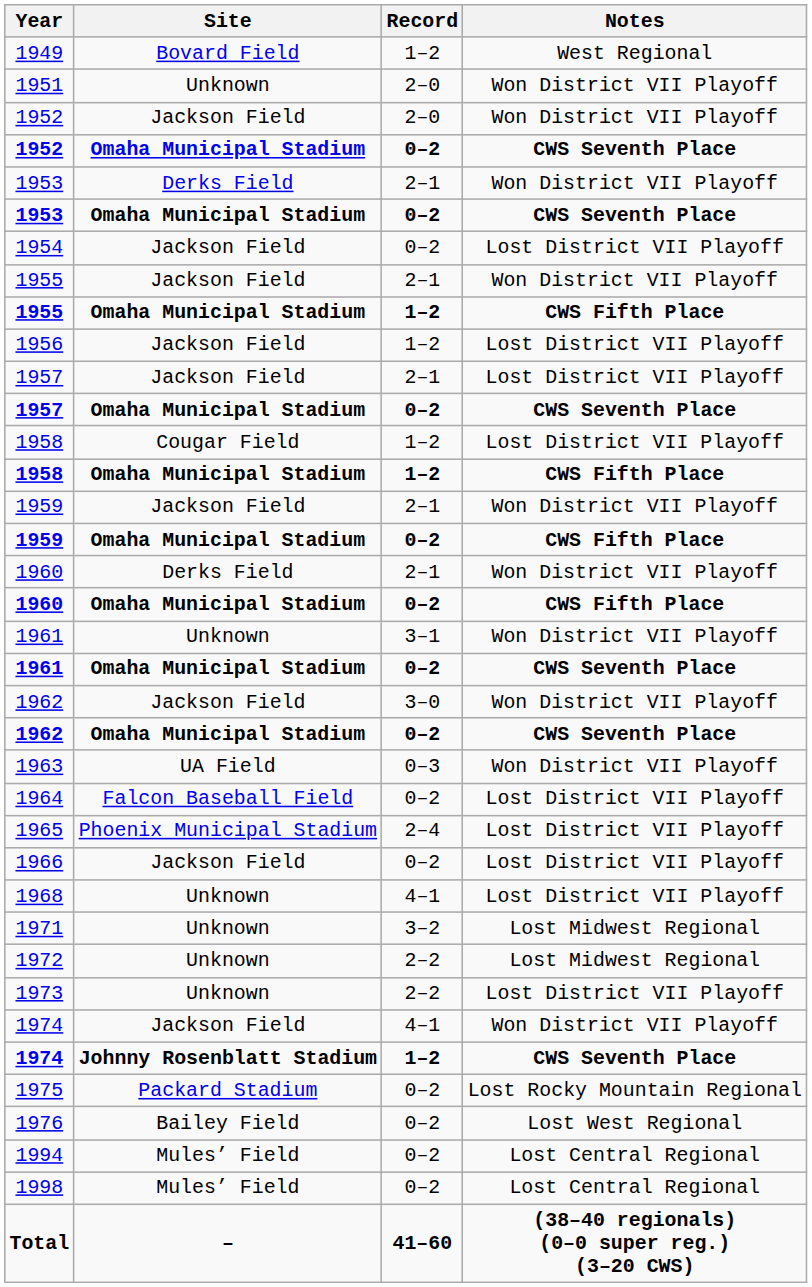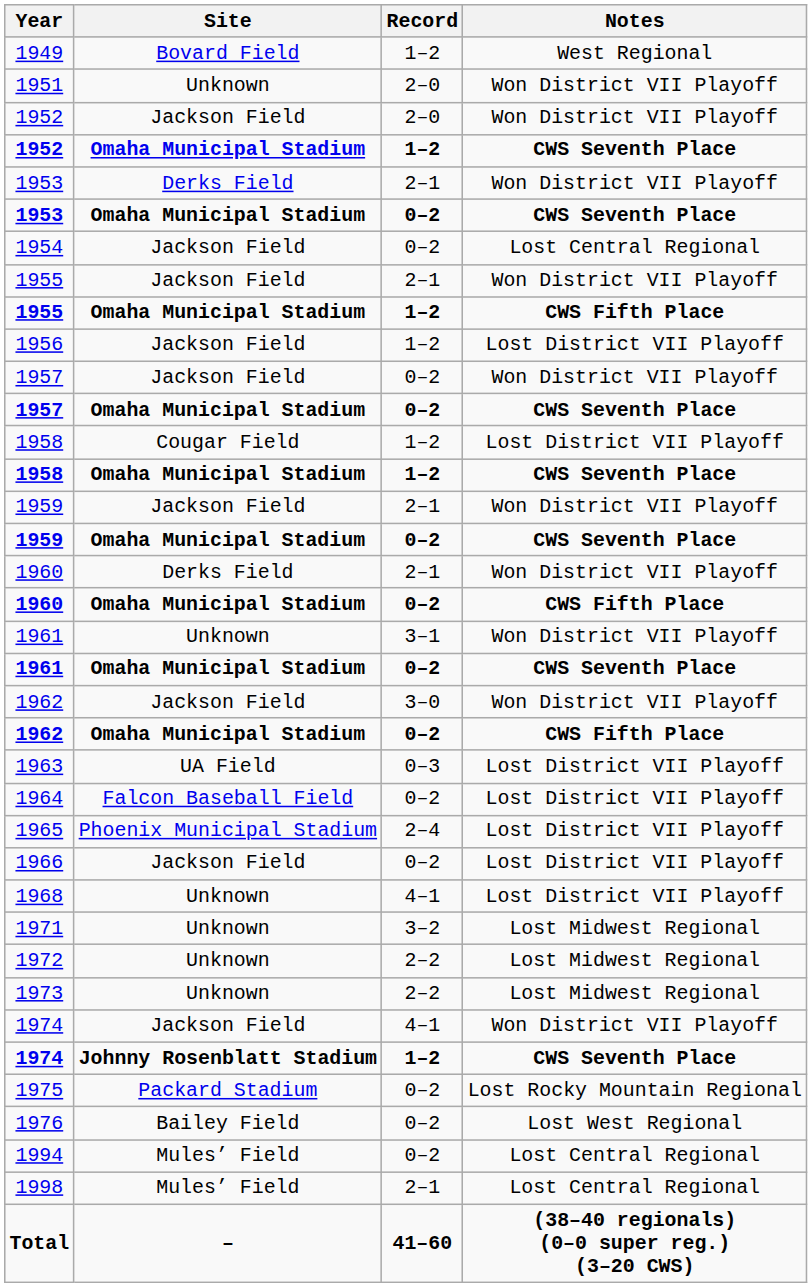1952 / Omaha Municipal Stadium | Record: 0–2 -> 1–2
1954 | Notes: Lost District VII Playoff -> Lost Central Regional
1957 / Jackson Field | Record: 2–1 -> 0–2
1957 / Jackson Field | Notes: Lost District VII Playoff -> Won District VII Playoff
1958 / Omaha Municipal Stadium | Notes: CWS Fifth Place -> CWS Seventh Place
1959 / Omaha Municipal Stadium | Notes: CWS Fifth Place -> CWS Seventh Place
1962 / Omaha Municipal Stadium | Notes: CWS Seventh Place -> CWS Fifth Place
1963 | Notes: Won District VII Playoff -> Lost District VII Playoff
1973 | Notes: Lost District VII Playoff -> Lost Midwest Regional
1998 | Record: 0–2 -> 2–1
